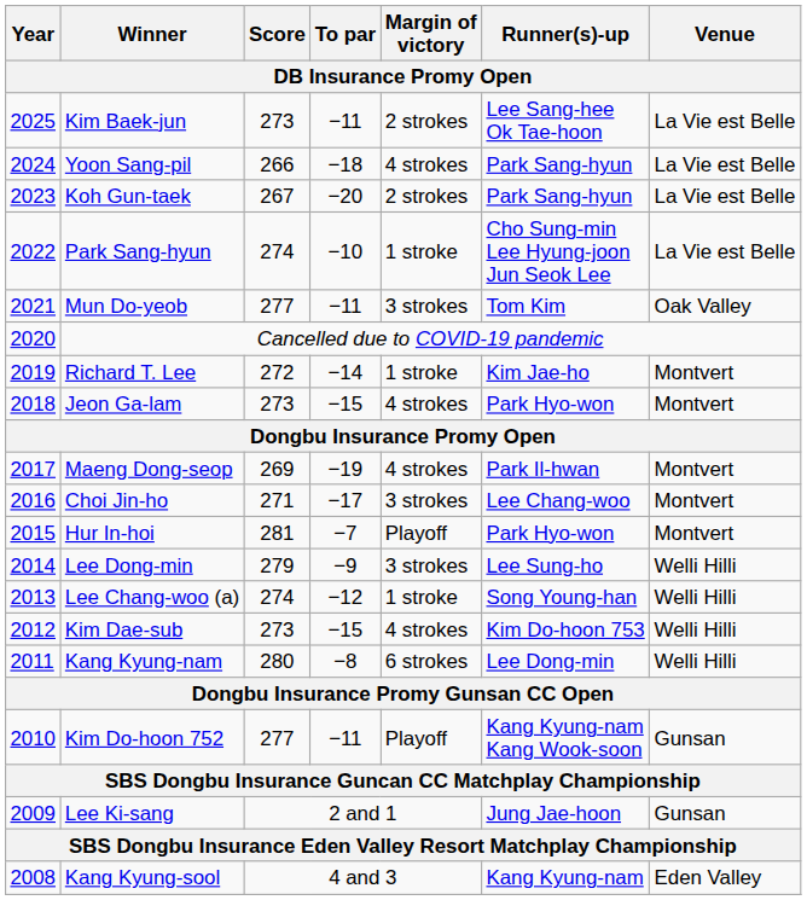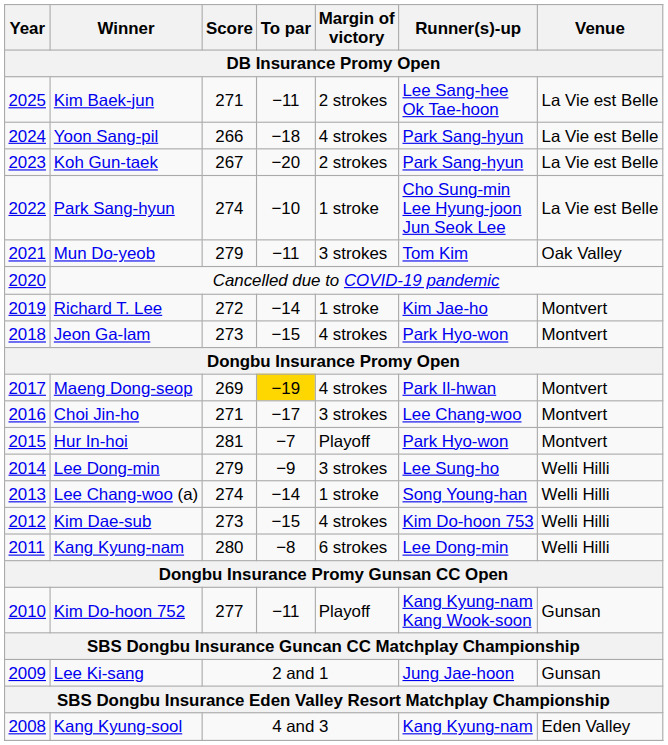Kim Baek-jun | Score: 273 -> 271
Mun Do-yeob | Score: 277 -> 279
Maeng Dong-seop | To par: no background -> gold background
Lee Chang-woo (a) | To par: −12 -> −14
